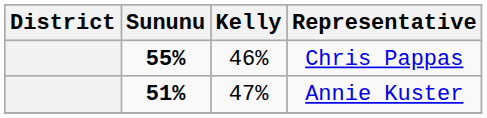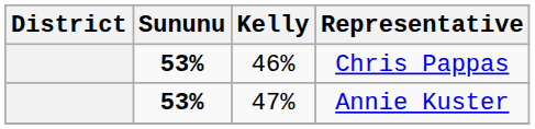Chris Pappas | Sununu: 55% -> 53%
Annie Kuster | Sununu: 51% -> 53%
